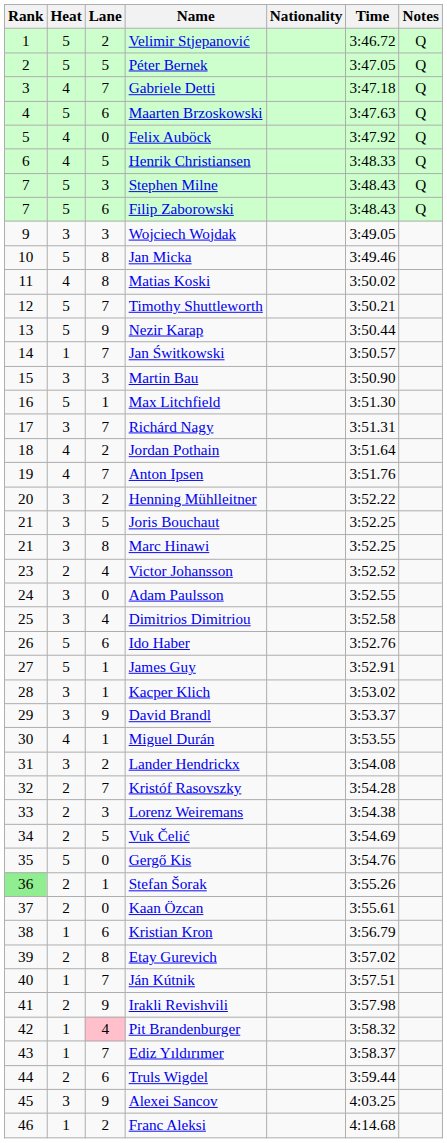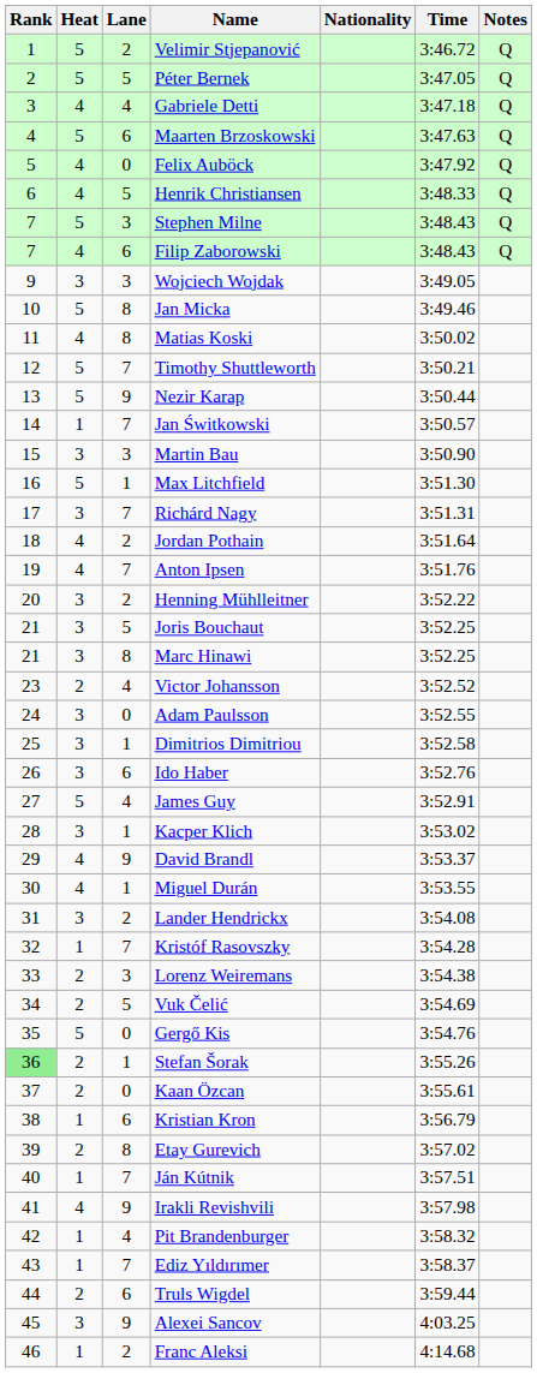Gabriele Detti | Lane: 7 -> 4
Filip Zaborowski | Heat: 5 -> 4
Dimitrios Dimitriou | Lane: 4 -> 1
Ido Haber | Heat: 5 -> 3
James Guy | Lane: 1 -> 4
David Brandl | Heat: 3 -> 4
Kristóf Rasovszky | Heat: 2 -> 1
Irakli Revishvili | Heat: 2 -> 4
Pit Brandenburger | Lane: pink background -> no background
